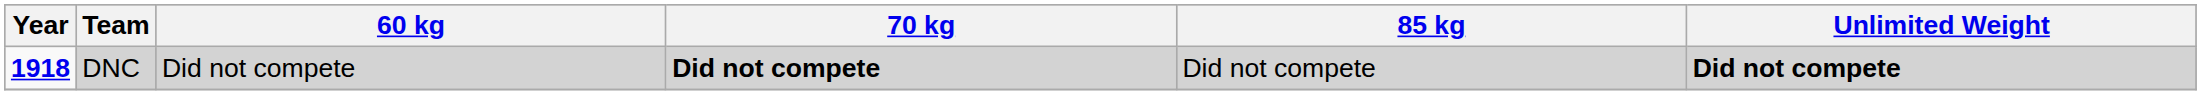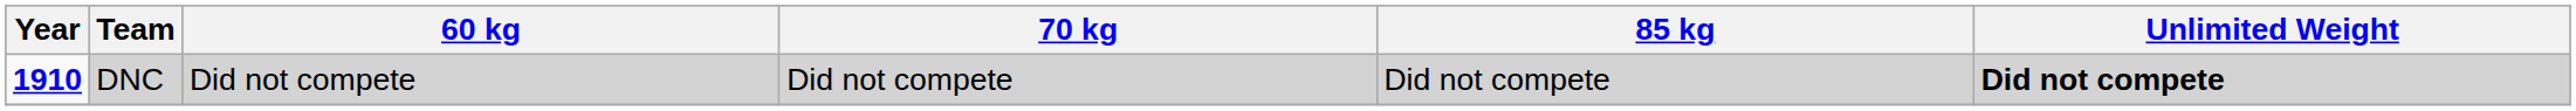DNC | Year: 1918 -> 1910
DNC | 70 kg: bold -> normal
